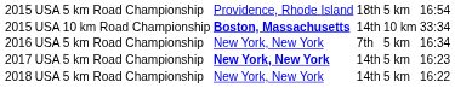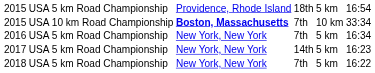2015 / USA 10 km Road Championship | column 4: 14th -> 7th
2017 | column 3: bold -> normal
2018 | column 4: 14th -> 7th
